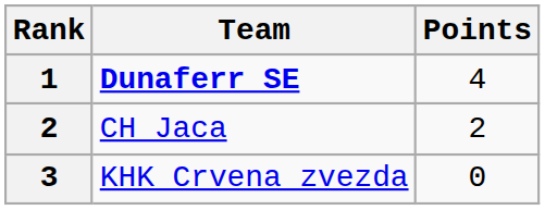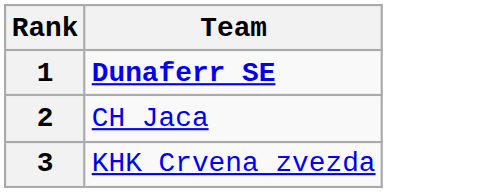- column: Points | 4 | 2 | 0
